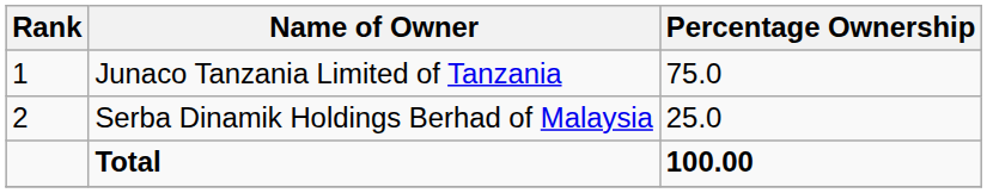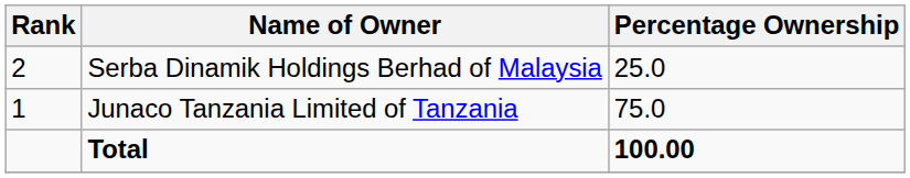rows swapped: Junaco Tanzania Limited of Tanzania <-> Serba Dinamik Holdings Berhad of Malaysia
